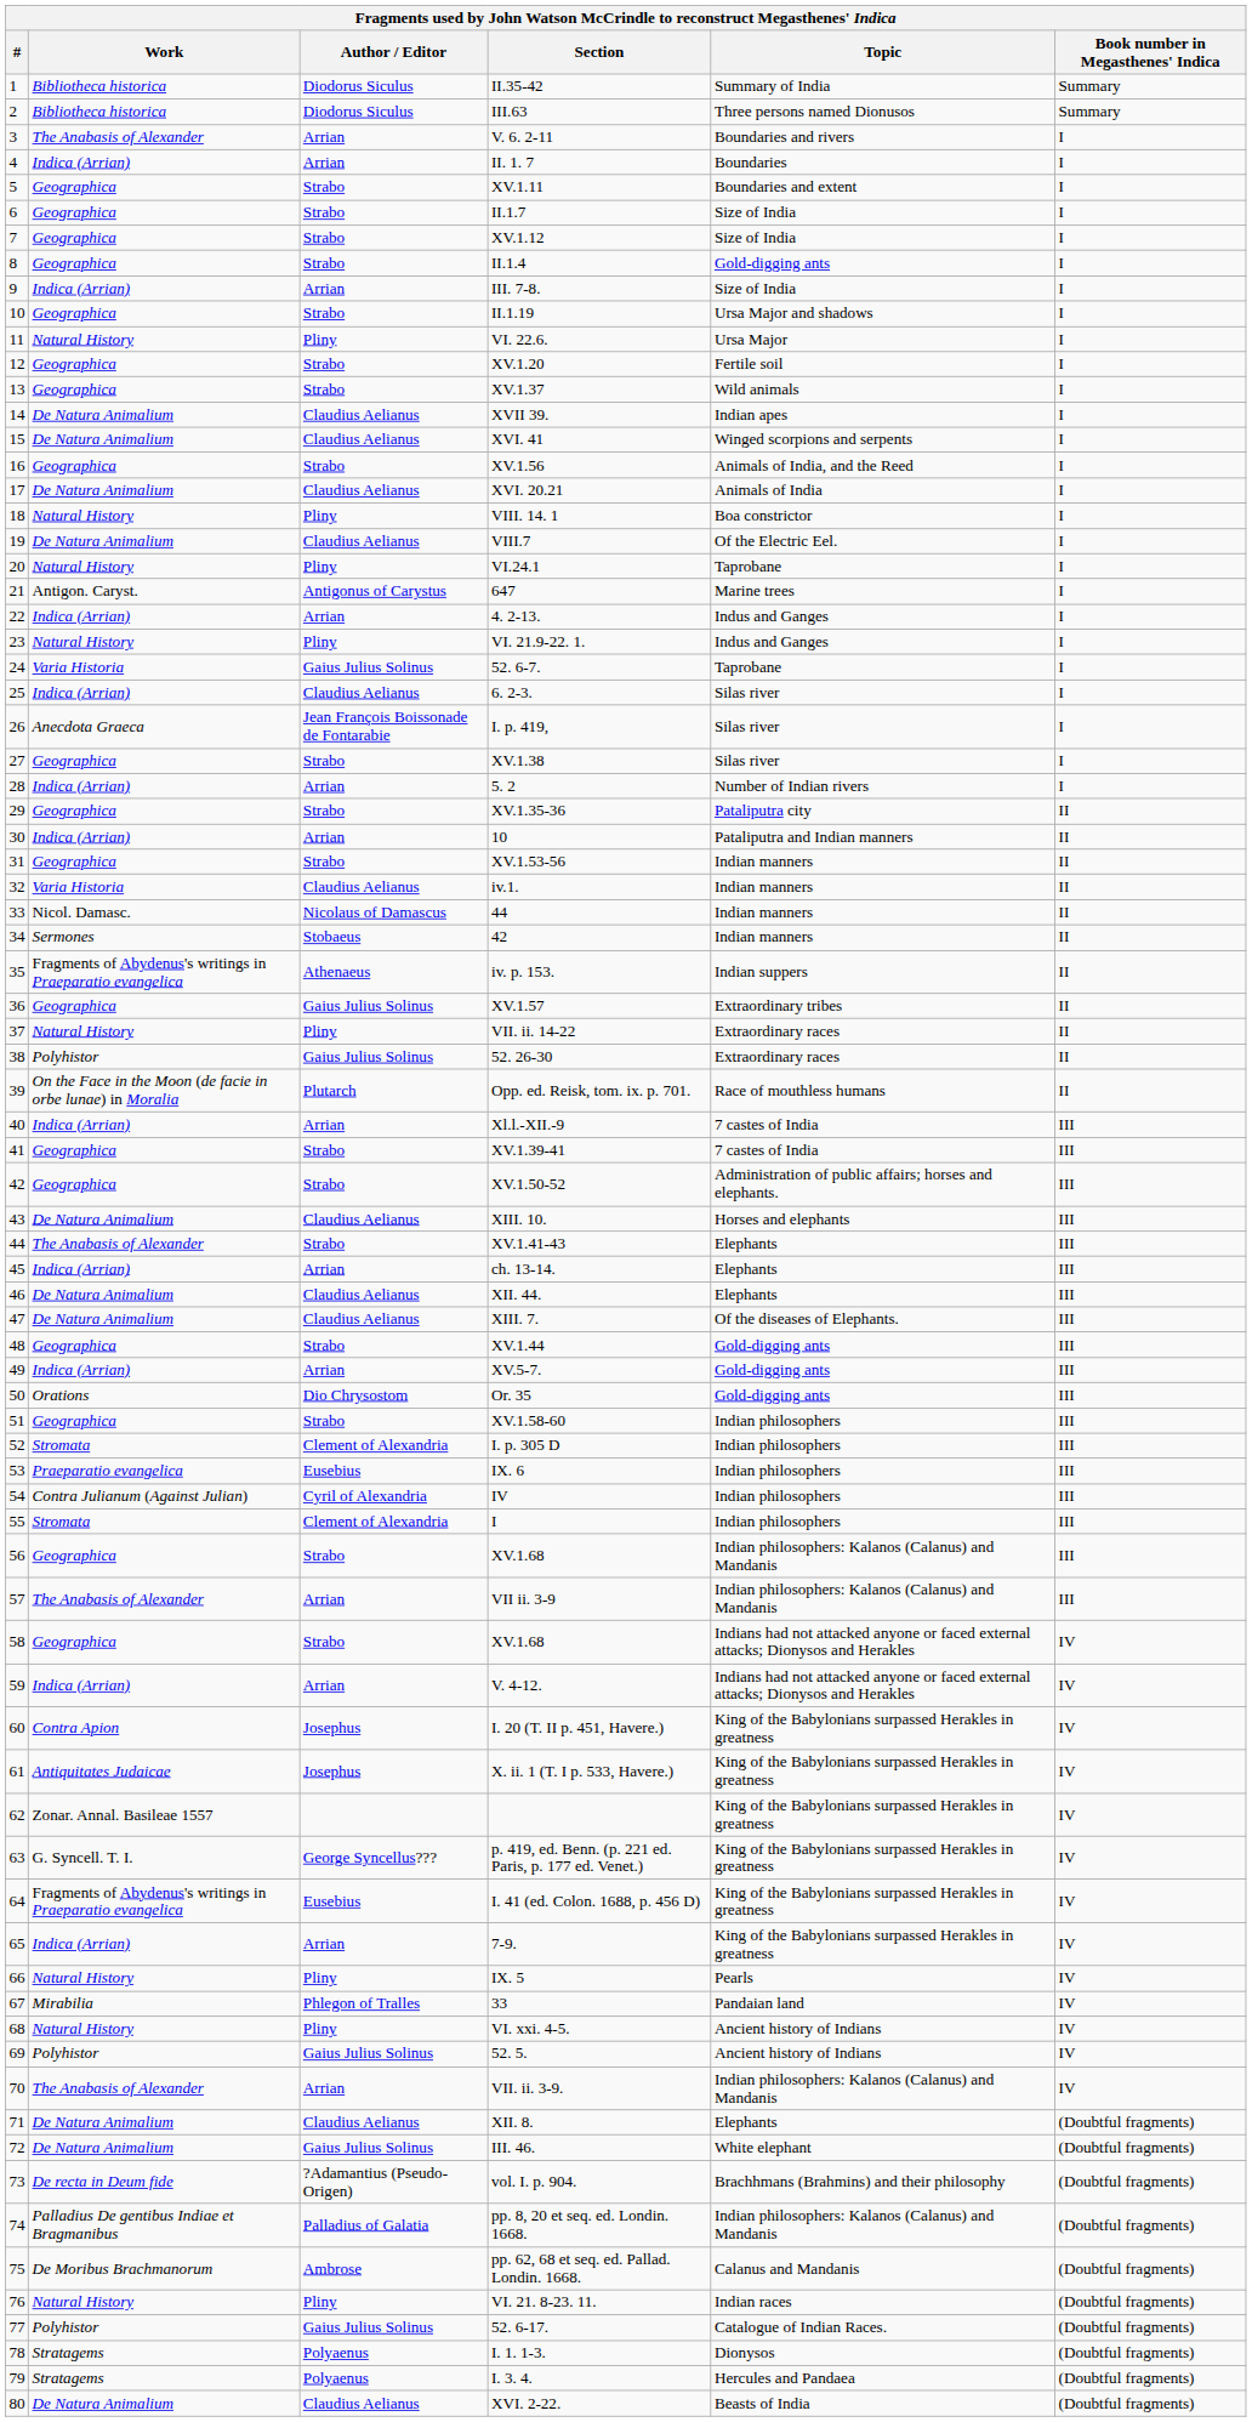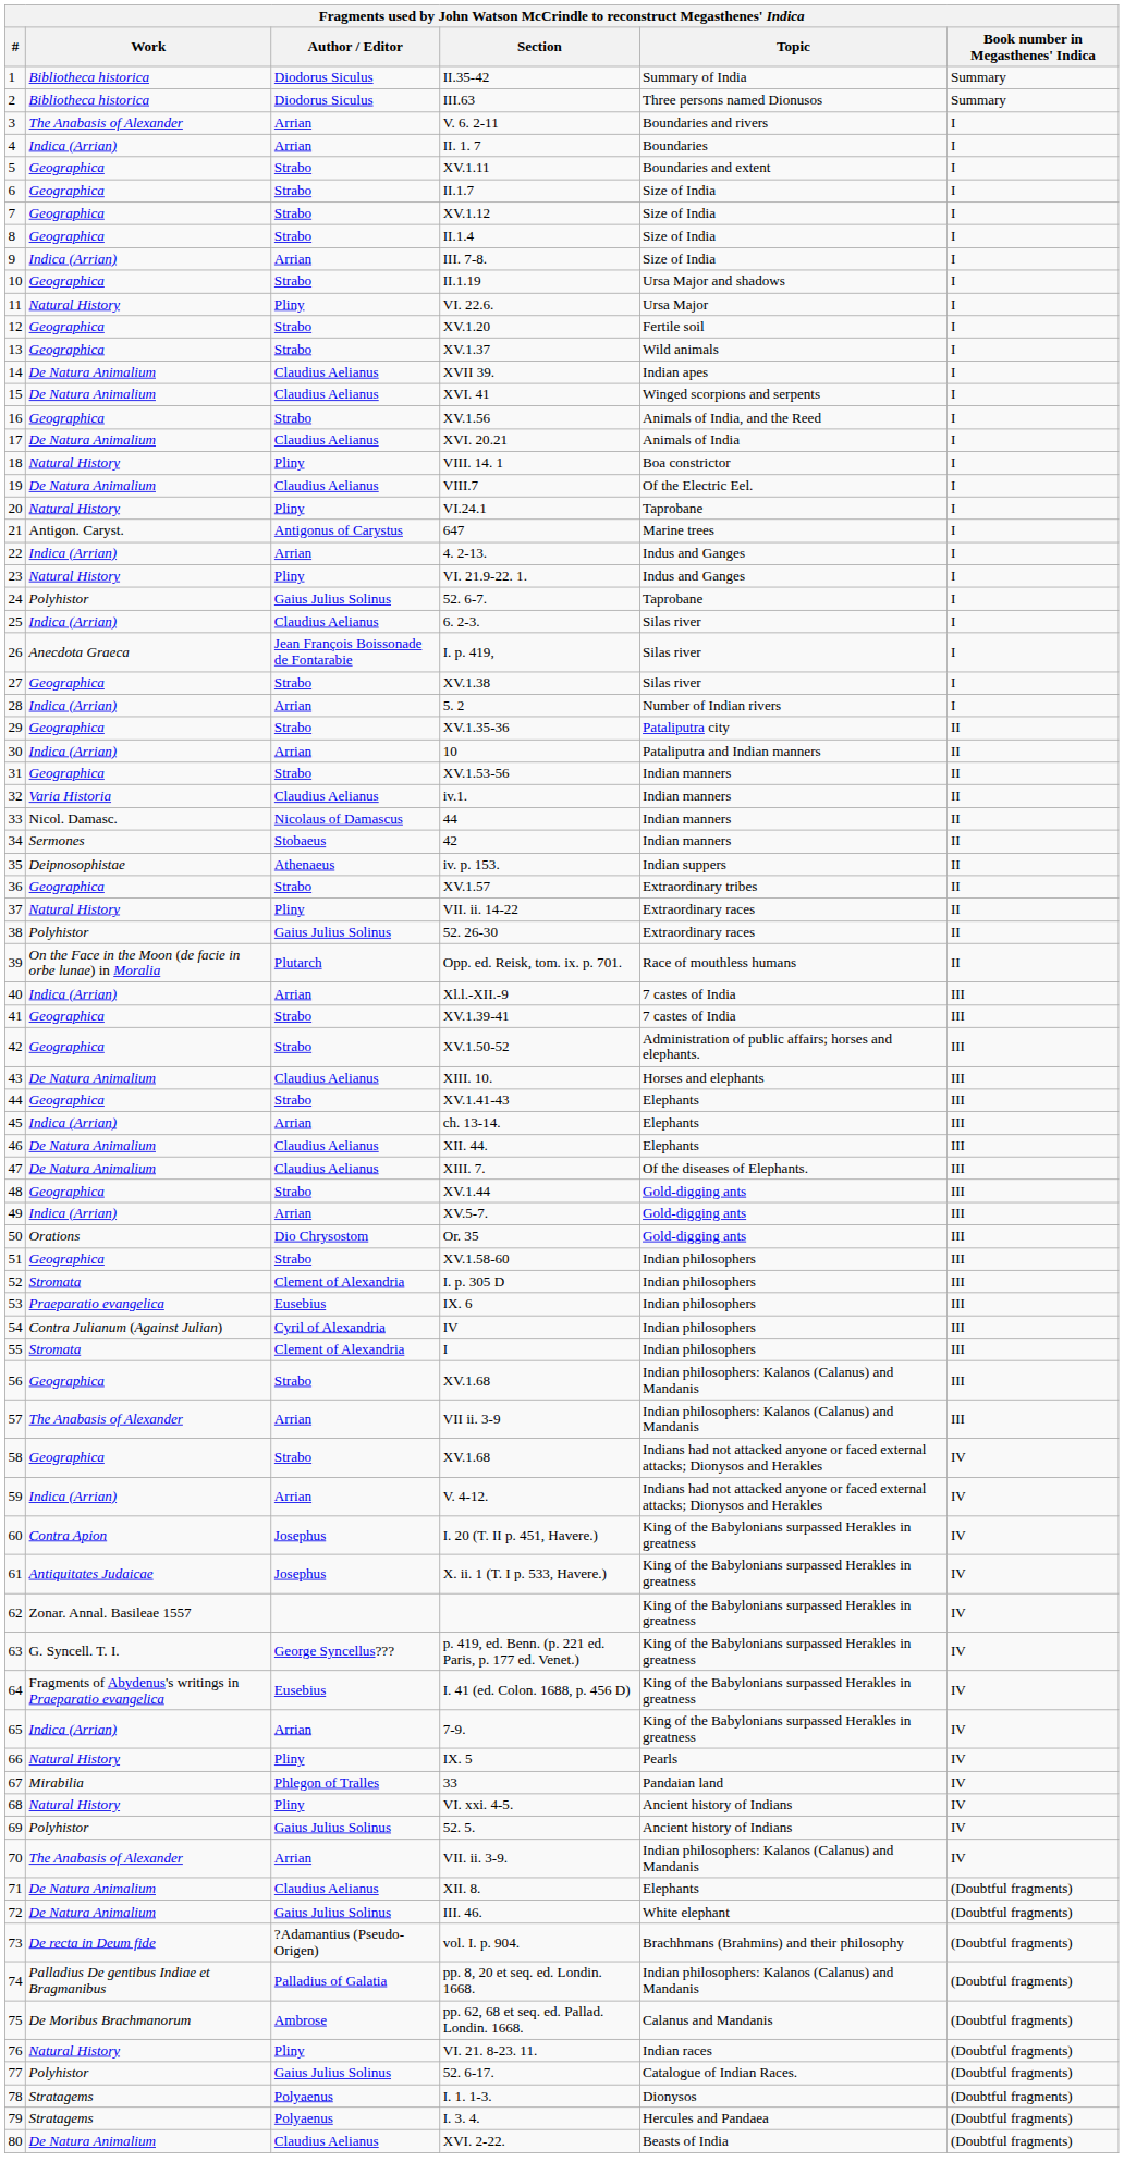II.1.4 | Topic: Gold-digging ants -> Size of India
52. 6-7. | Work: Varia Historia -> Polyhistor
iv. p. 153. | Work: Fragments of Abydenus's writings in Praeparatio evangelica -> Deipnosophistae
XV.1.57 | Author / Editor: Gaius Julius Solinus -> Strabo
XV.1.41-43 | Work: The Anabasis of Alexander -> Geographica
